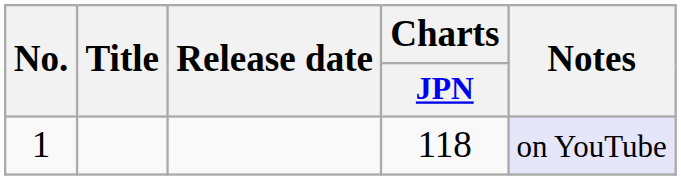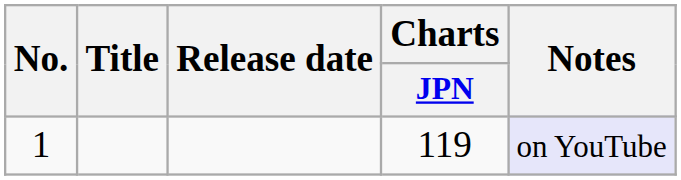1 | Charts / JPN: 118 -> 119
